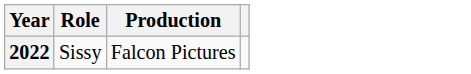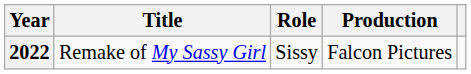+ column: Title | Remake of My Sassy Girl
